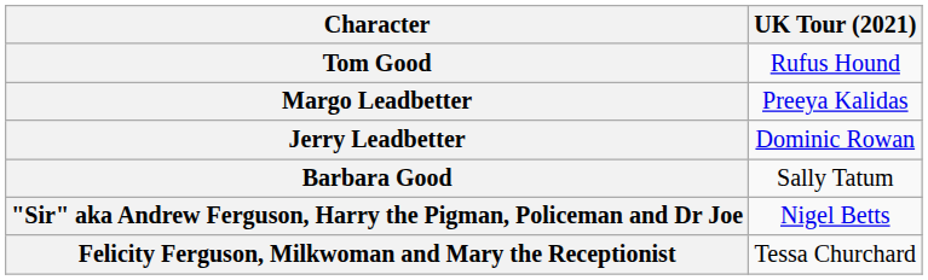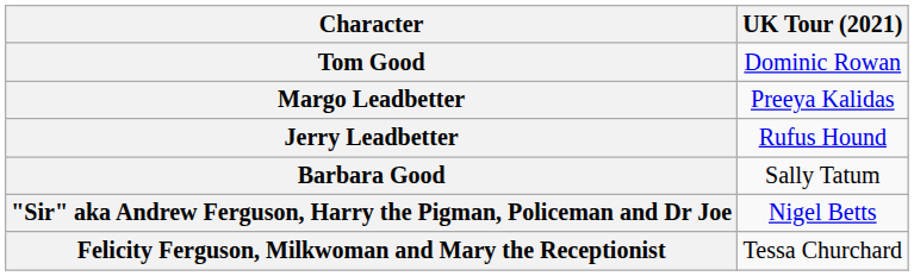Tom Good | UK Tour (2021): Rufus Hound -> Dominic Rowan
Jerry Leadbetter | UK Tour (2021): Dominic Rowan -> Rufus Hound
